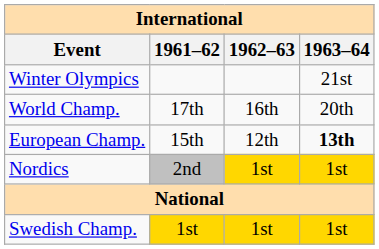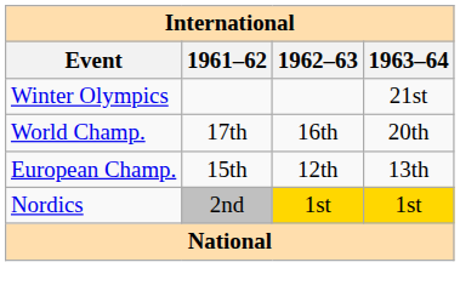European Champ. | 1963–64: bold -> normal
- row: Swedish Champ. | 1st | 1st | 1st
